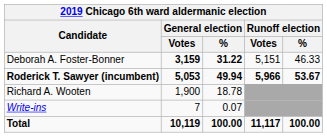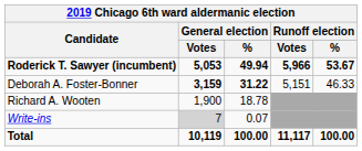rows swapped: Roderick T. Sawyer (incumbent) <-> Deborah A. Foster-Bonner
Write-ins | General election / Votes: no background -> lightgrey background
